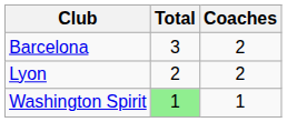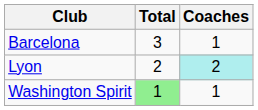Barcelona | Coaches: 2 -> 1
Lyon | Coaches: no background -> paleturquoise background
